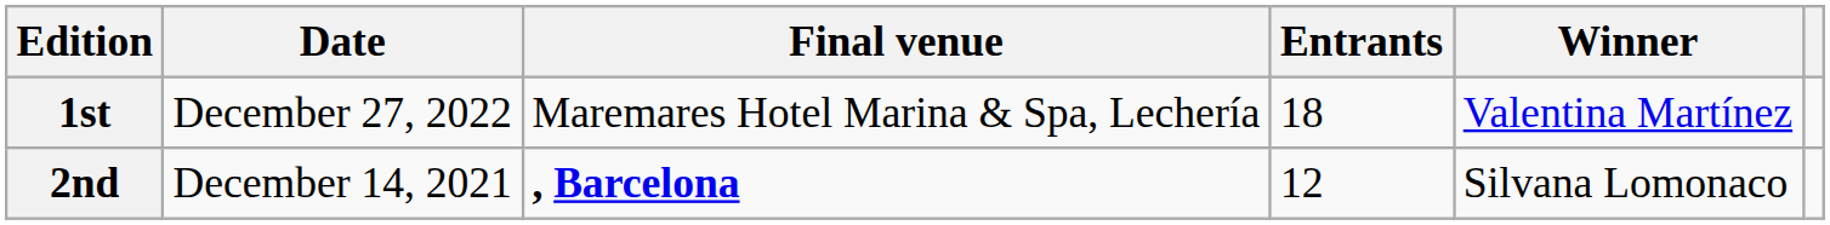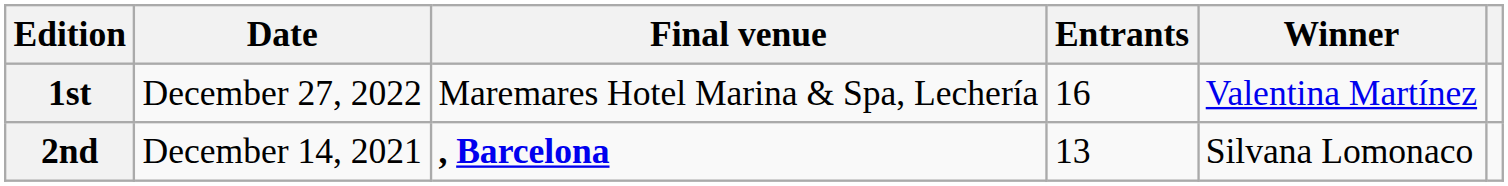1st | Entrants: 18 -> 16
2nd | Entrants: 12 -> 13
